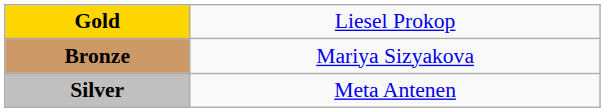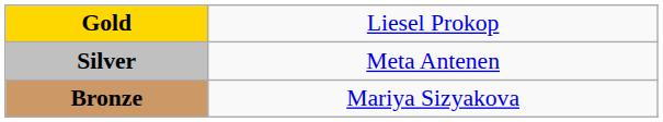rows swapped: Silver <-> Bronze
